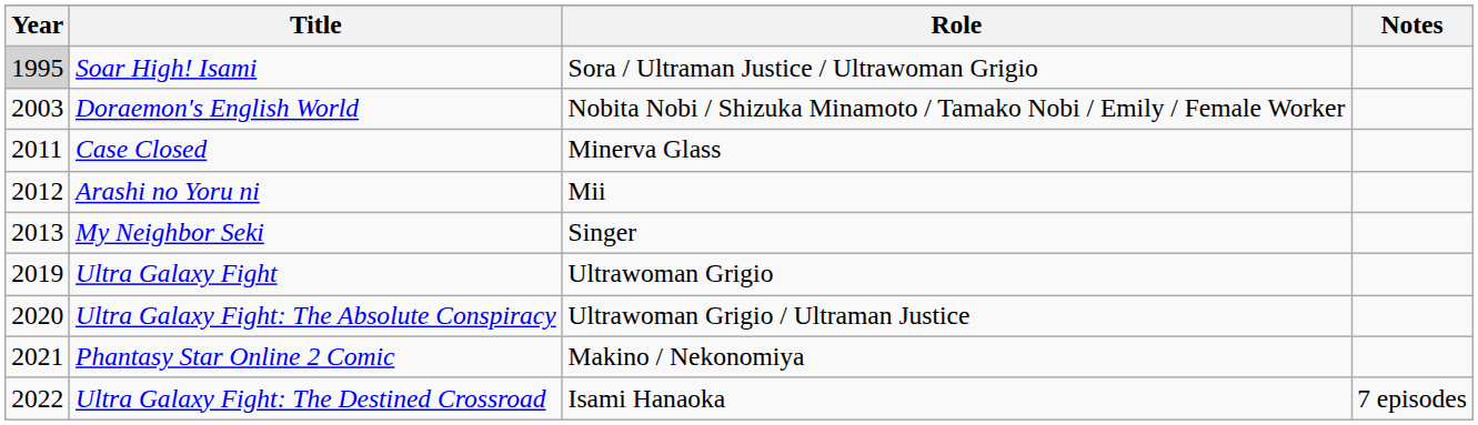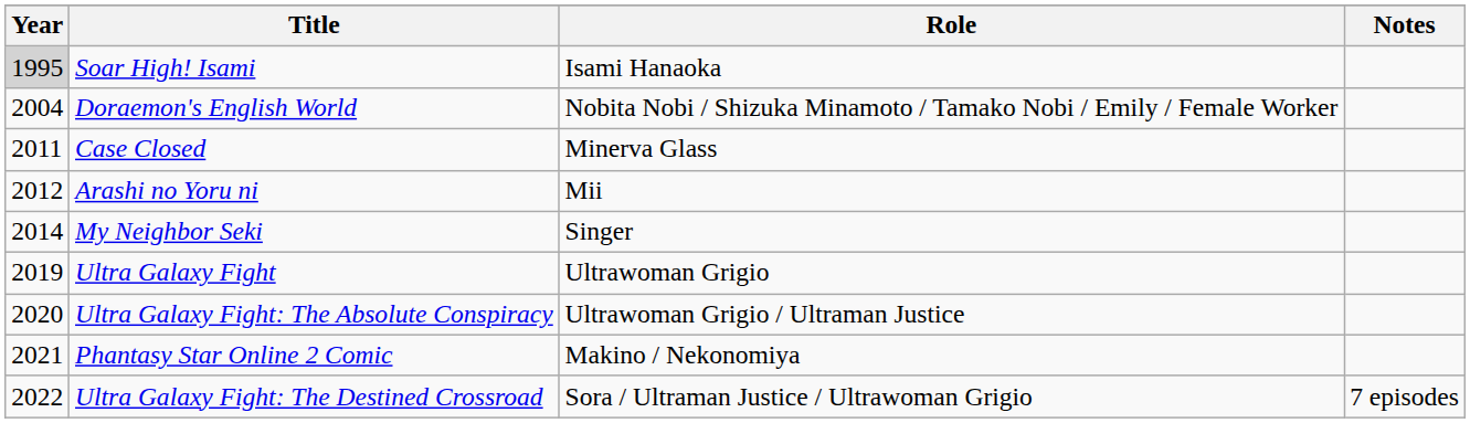Soar High! Isami | Role: Sora / Ultraman Justice / Ultrawoman Grigio -> Isami Hanaoka
Doraemon's English World | Year: 2003 -> 2004
My Neighbor Seki | Year: 2013 -> 2014
Ultra Galaxy Fight: The Destined Crossroad | Role: Isami Hanaoka -> Sora / Ultraman Justice / Ultrawoman Grigio
